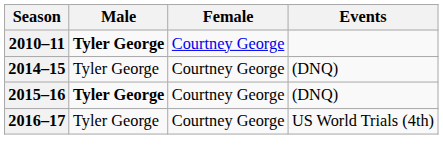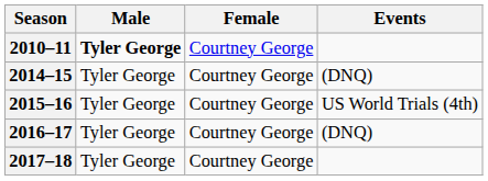2015–16 | Male: bold -> normal
2015–16 | Events: (DNQ) -> US World Trials (4th)
2016–17 | Events: US World Trials (4th) -> (DNQ)
+ row: 2017–18 | Tyler George | Courtney George
